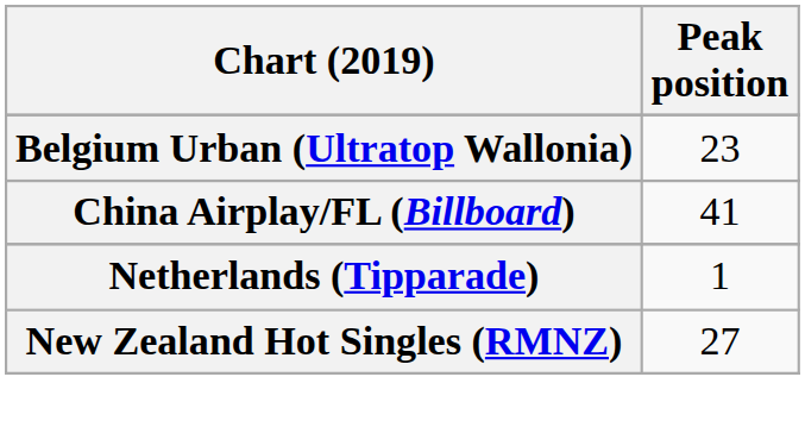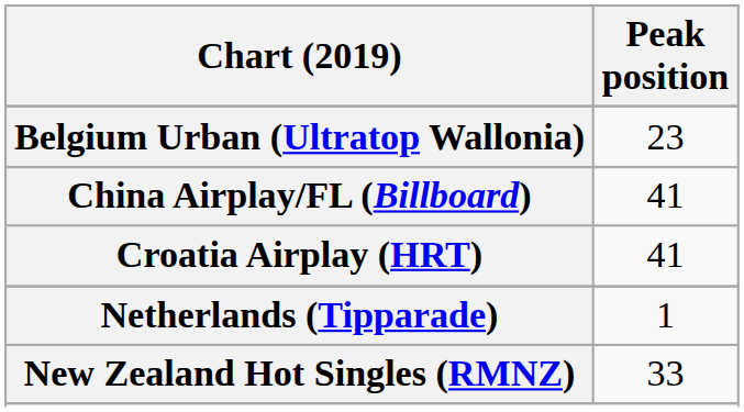+ row: Croatia Airplay (HRT) | 41
New Zealand Hot Singles (RMNZ) | Peak position: 27 -> 33
